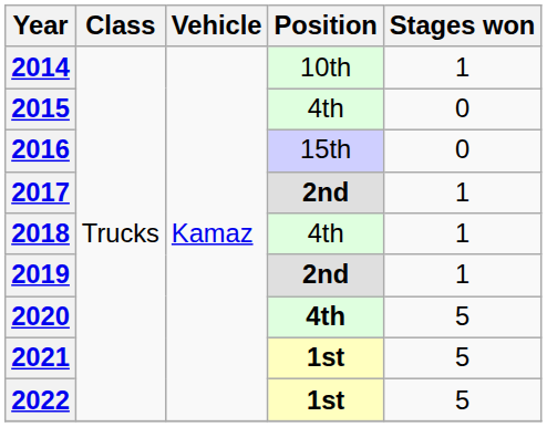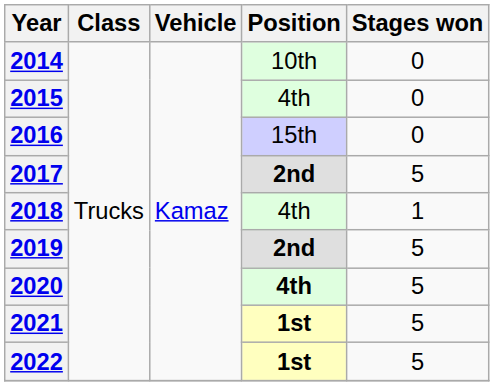2014 | Stages won: 1 -> 0
2017 | Stages won: 1 -> 5
2019 | Stages won: 1 -> 5
